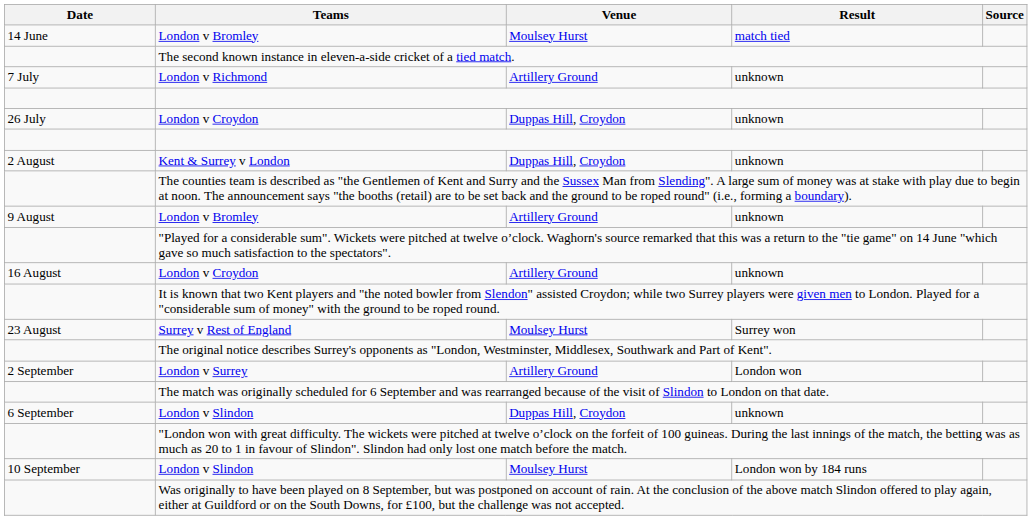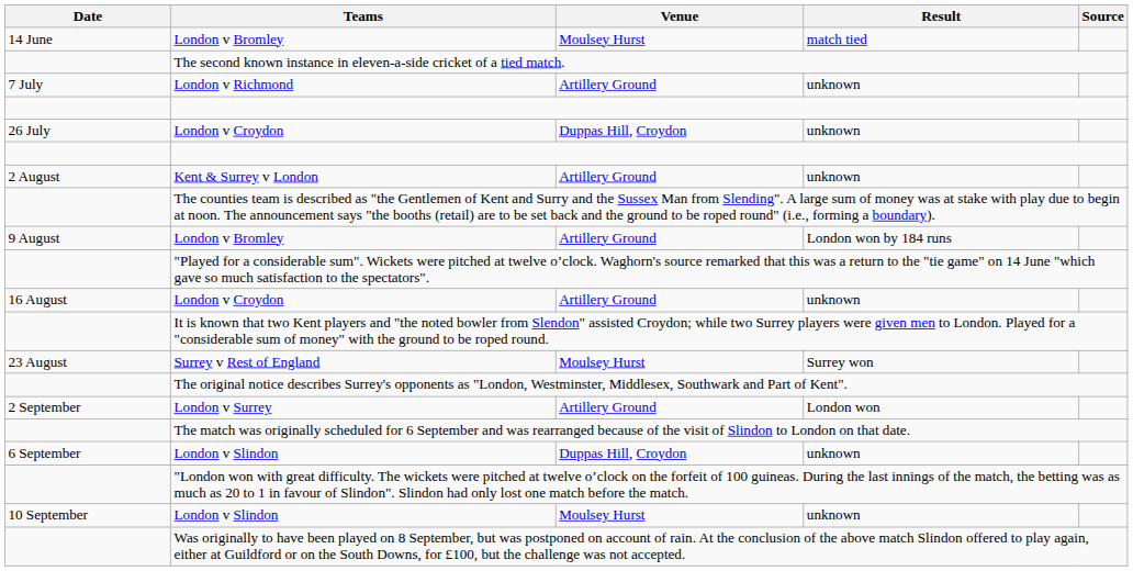Kent & Surrey v London | Venue: Duppas Hill, Croydon -> Artillery Ground
9 August / London v Bromley | Result: unknown -> London won by 184 runs
10 September / London v Slindon | Result: London won by 184 runs -> unknown
